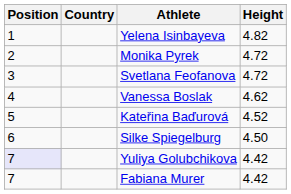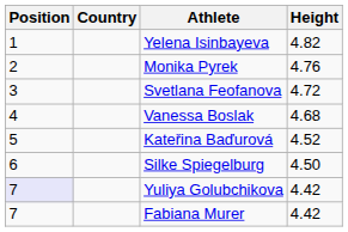Monika Pyrek | Height: 4.72 -> 4.76
Vanessa Boslak | Height: 4.62 -> 4.68
